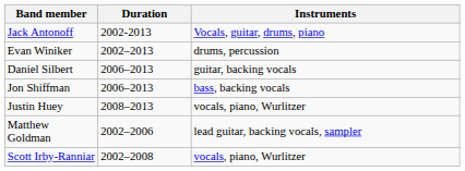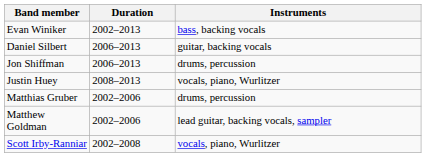- row: Jack Antonoff | 2002-2013 | Vocals, guitar, drums, piano
Evan Winiker | Instruments: drums, percussion -> bass, backing vocals
Jon Shiffman | Instruments: bass, backing vocals -> drums, percussion
+ row: Matthias Gruber | 2002–2006 | drums, percussion
